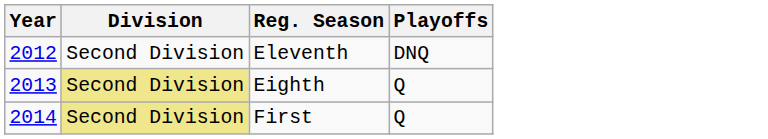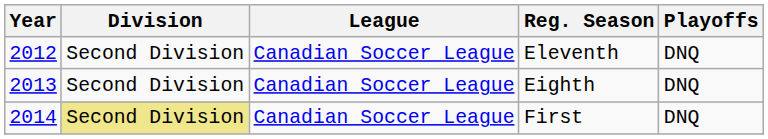+ column: League | Canadian Soccer League | Canadian Soccer League | Canadian Soccer League
Eighth | Division: khaki background -> no background
Eighth | Playoffs: Q -> DNQ
First | Playoffs: Q -> DNQ
